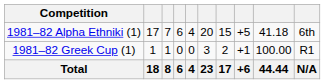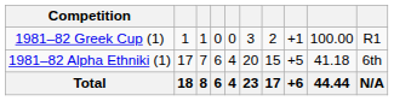rows swapped: 1981–82 Alpha Ethniki (1) <-> 1981–82 Greek Cup (1)
